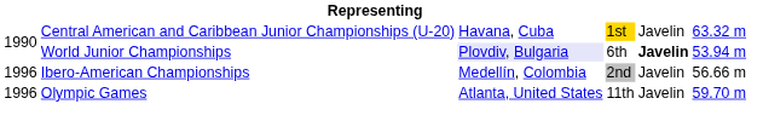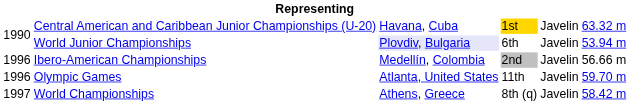World Junior Championships | column 5: bold -> normal
+ row: 1997 | World Championships | Athens, Greece | 8th (q) | Javelin | 58.42 m
